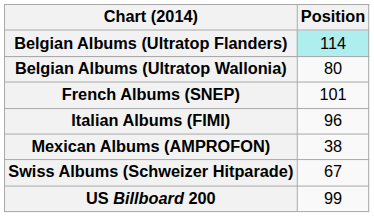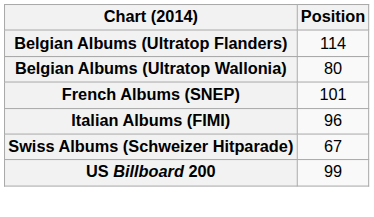Belgian Albums (Ultratop Flanders) | Position: paleturquoise background -> no background
- row: Mexican Albums (AMPROFON) | 38
